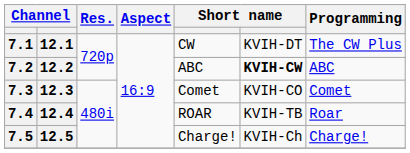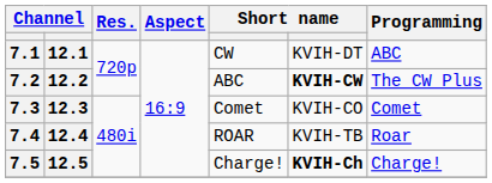7.1 | Programming: The CW Plus -> ABC
7.2 | Programming: ABC -> The CW Plus
7.5 | column 6: normal -> bold
